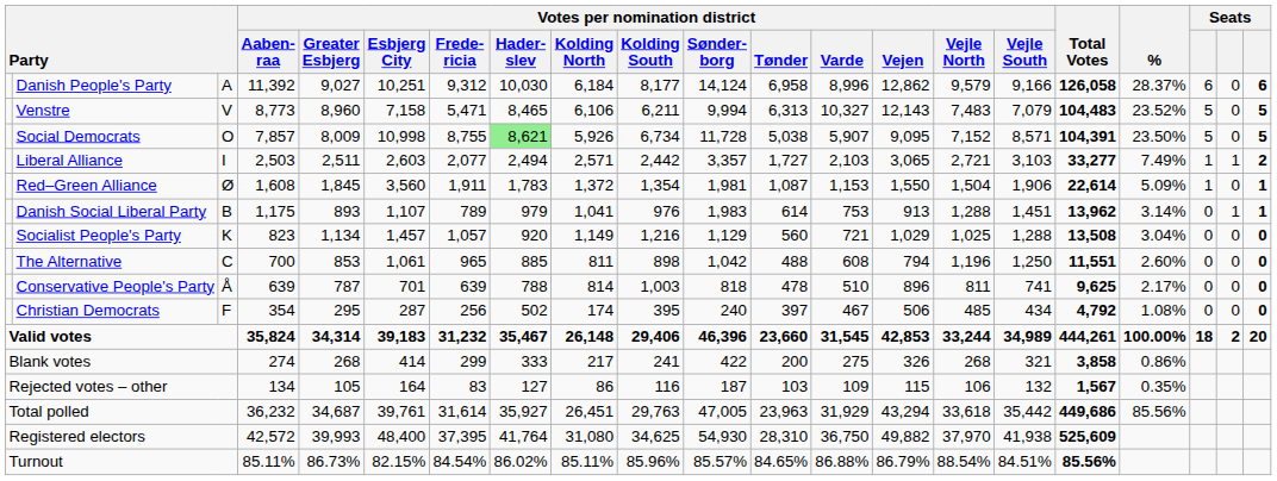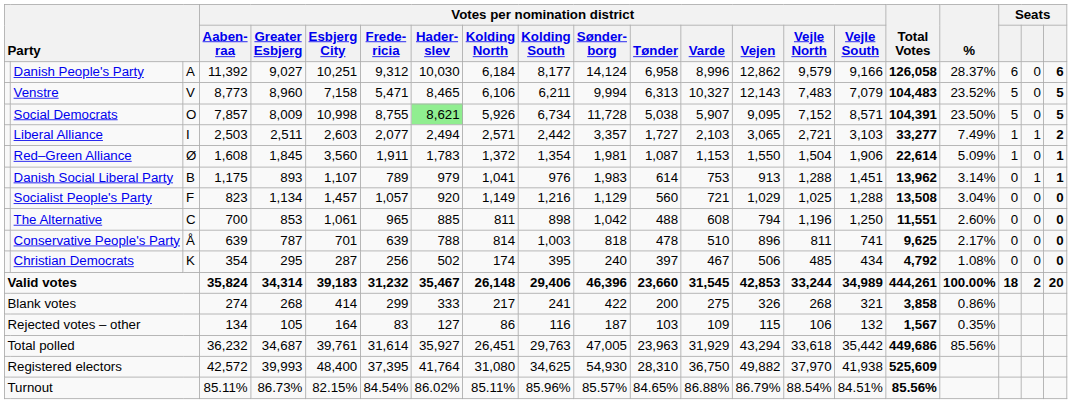Socialist People's Party | column 3: K -> F
Christian Democrats | column 3: F -> K
